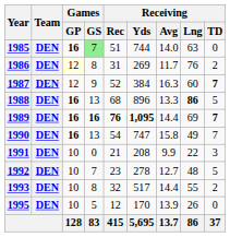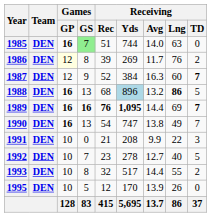1986 | Receiving / Rec: 31 -> 39
1988 | Receiving / Yds: no background -> lightblue background
1988 | Receiving / Avg: 13.3 -> 13.2
1990 | Receiving / Avg: 15.8 -> 13.8
1992 | Receiving / Lng: 48 -> 40
